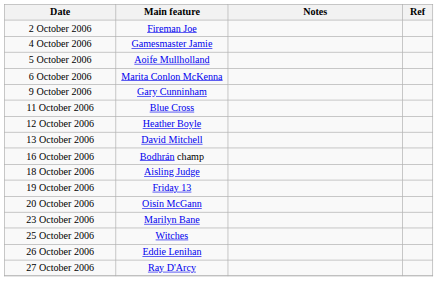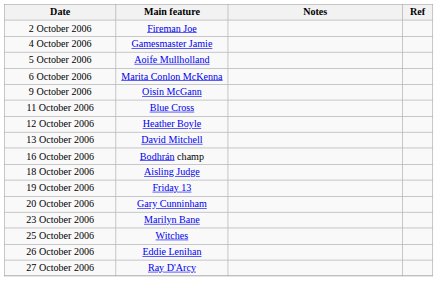9 October 2006 | Main feature: Gary Cunninham -> Oisín McGann
20 October 2006 | Main feature: Oisín McGann -> Gary Cunninham
